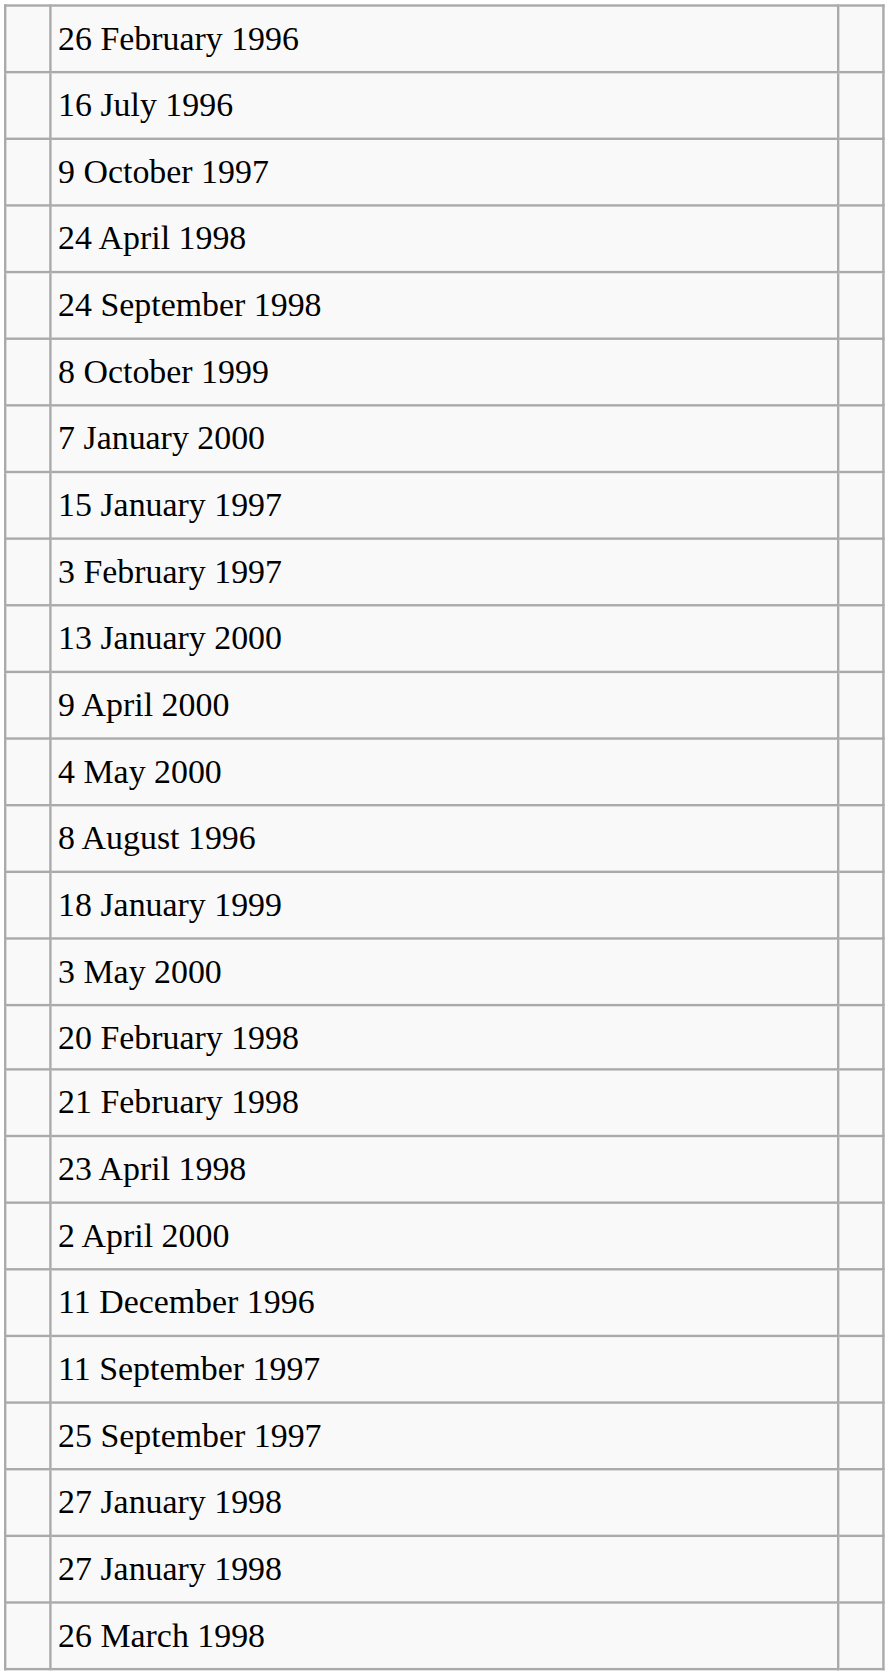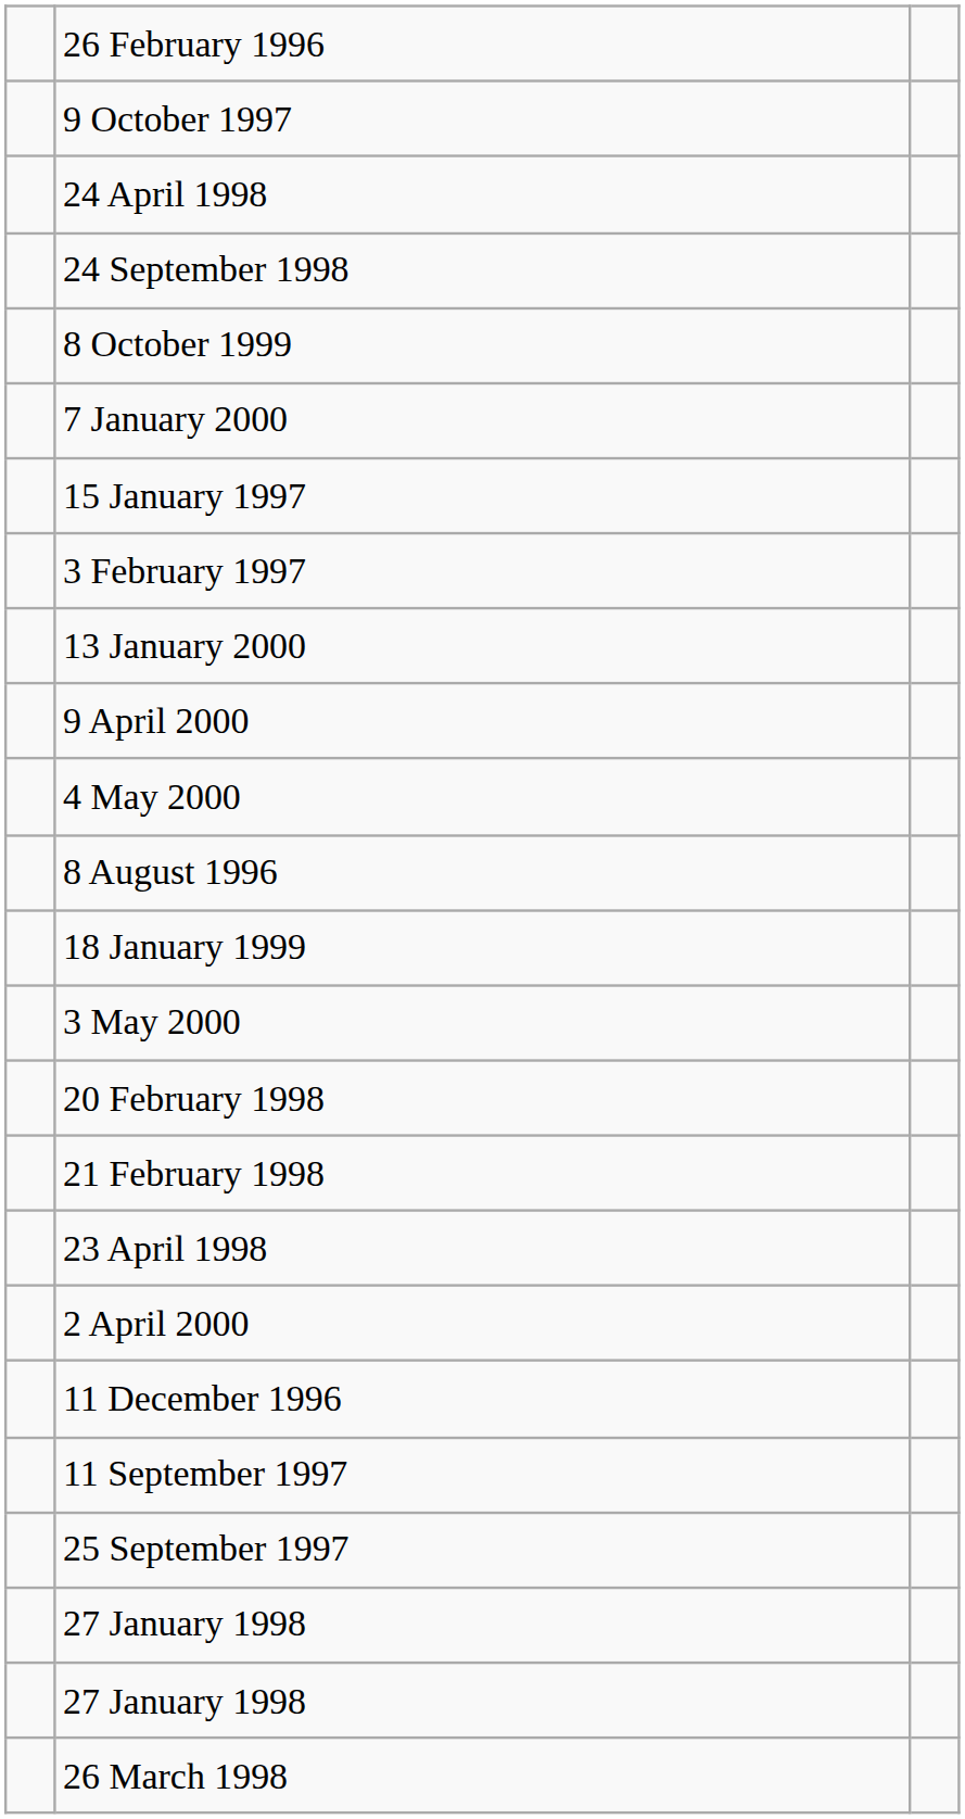- row: 16 July 1996
